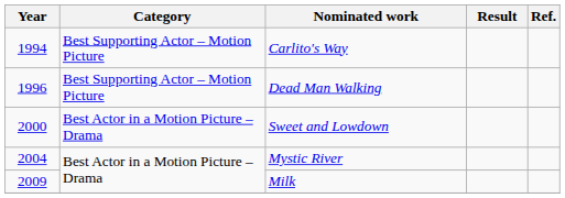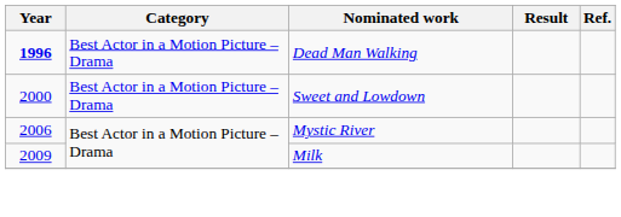- row: 1994 | Best Supporting Actor – Motion Picture | Carlito's Way
Dead Man Walking | Year: normal -> bold
Dead Man Walking | Category: Best Supporting Actor – Motion Picture -> Best Actor in a Motion Picture – Drama
Mystic River | Year: 2004 -> 2006
